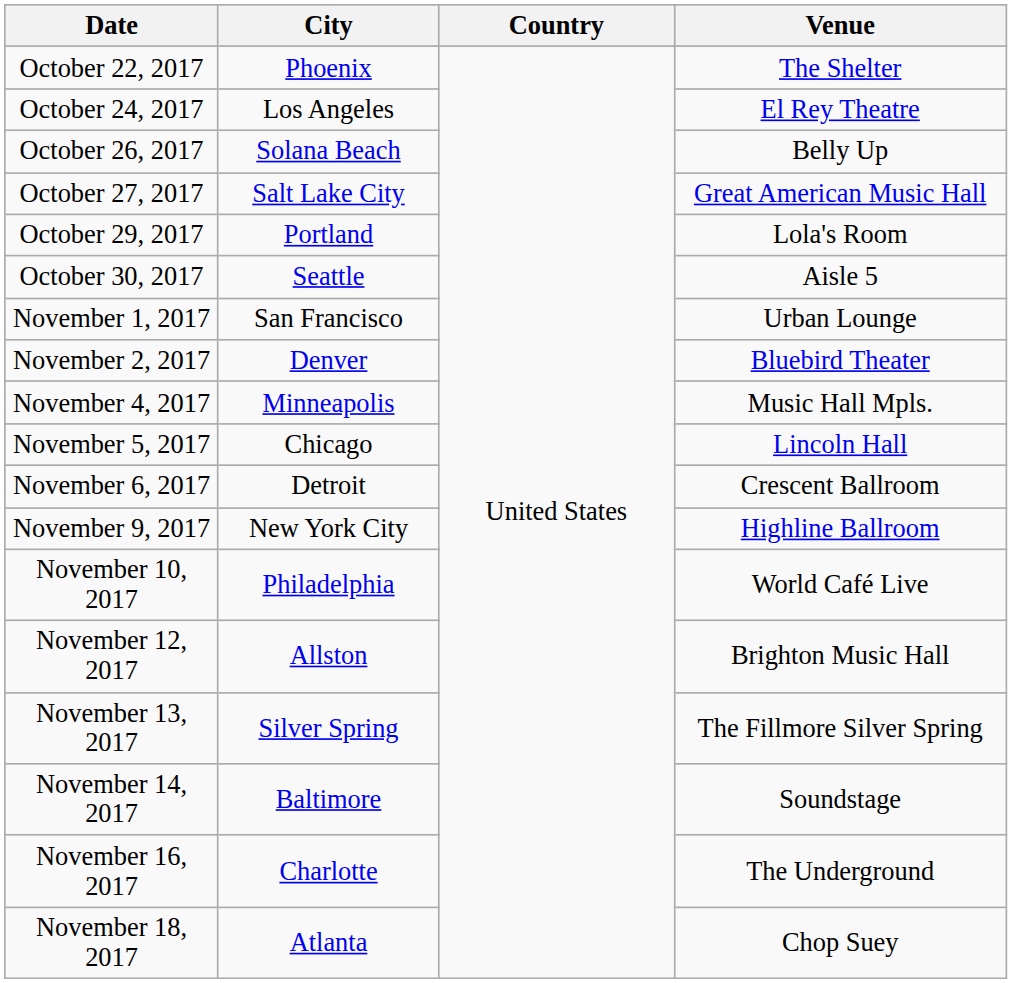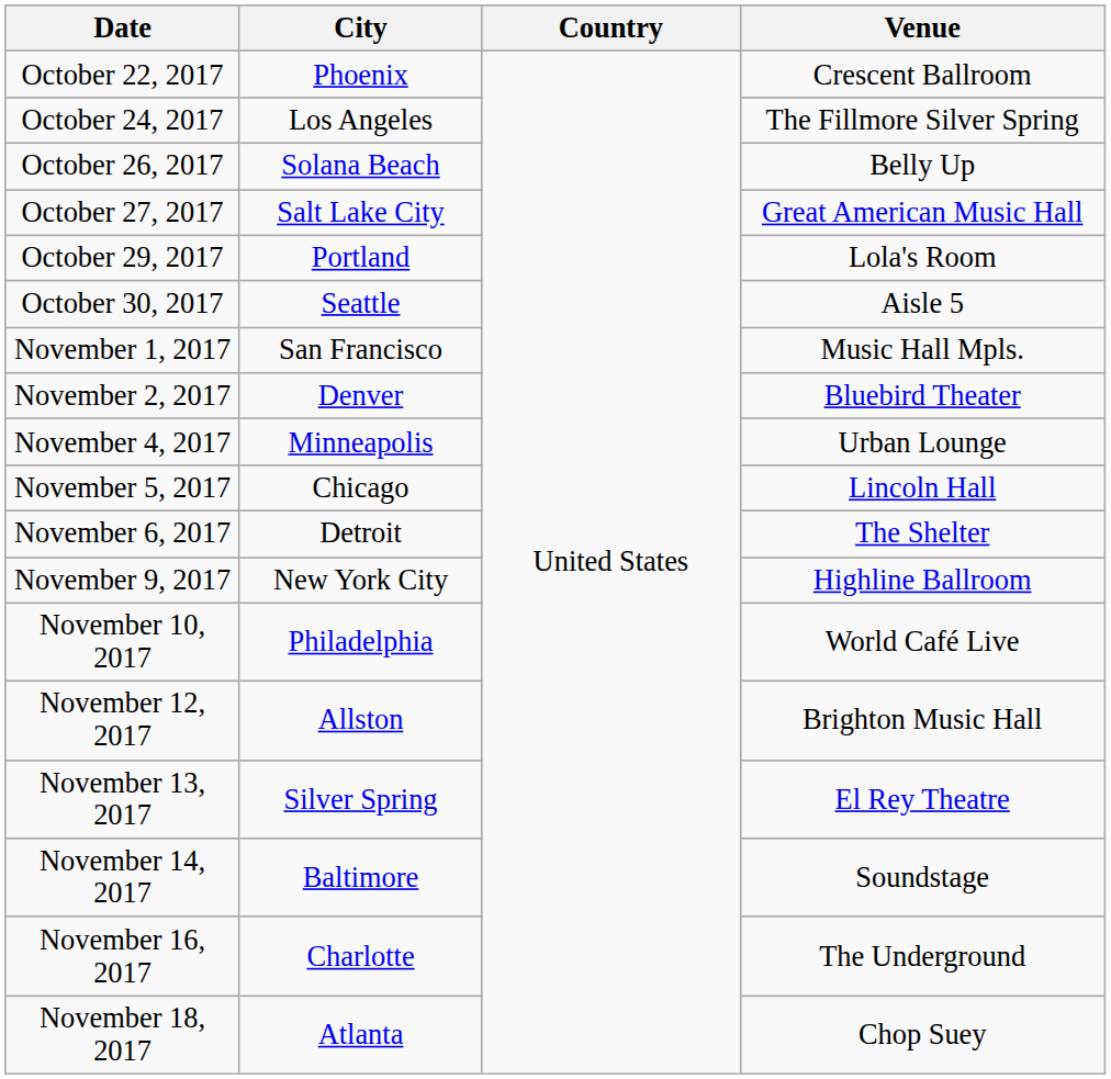October 22, 2017 | Venue: The Shelter -> Crescent Ballroom
October 24, 2017 | Venue: El Rey Theatre -> The Fillmore Silver Spring
November 1, 2017 | Venue: Urban Lounge -> Music Hall Mpls.
November 4, 2017 | Venue: Music Hall Mpls. -> Urban Lounge
November 6, 2017 | Venue: Crescent Ballroom -> The Shelter
November 13, 2017 | Venue: The Fillmore Silver Spring -> El Rey Theatre
